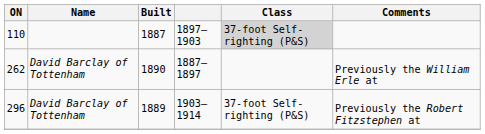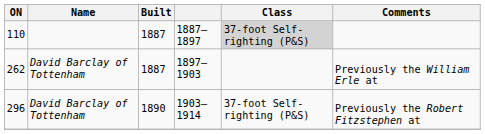110 | column 4: 1897–1903 -> 1887–1897
262 | Built: 1890 -> 1887
262 | column 4: 1887–1897 -> 1897–1903
296 | Built: 1889 -> 1890
